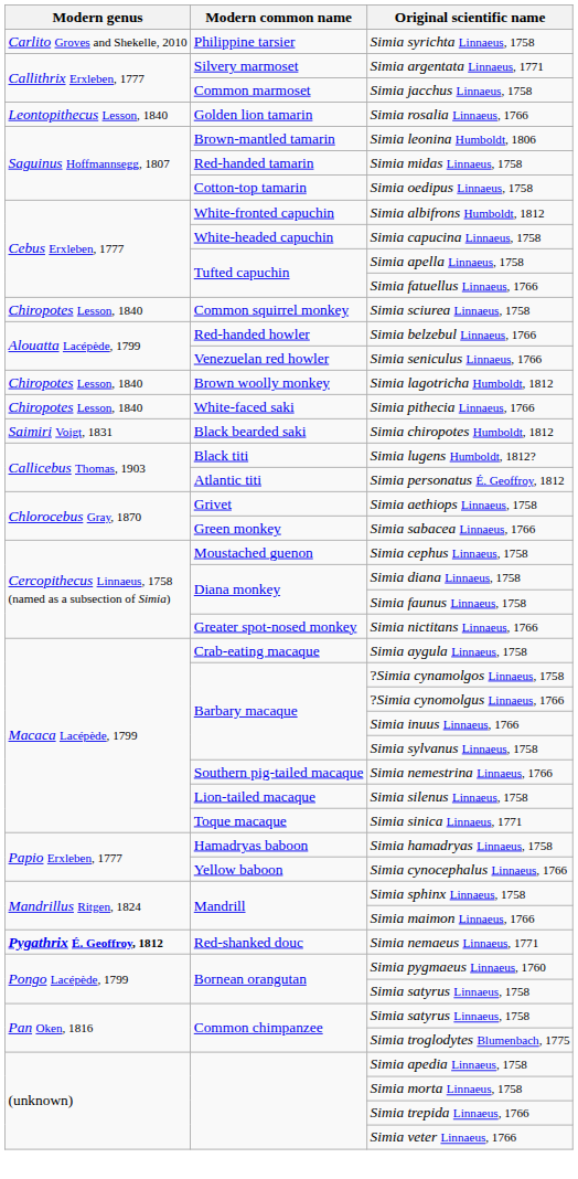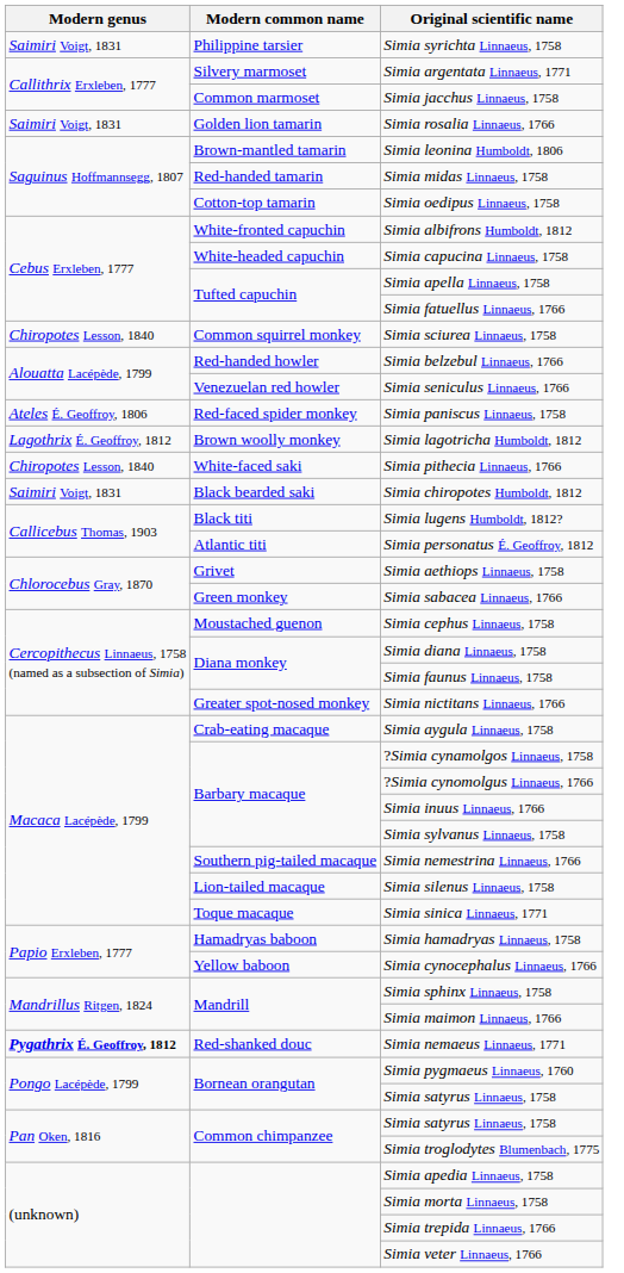Simia syrichta Linnaeus, 1758 | Modern genus: Carlito Groves and Shekelle, 2010 -> Saimiri Voigt, 1831
Simia rosalia Linnaeus, 1766 | Modern genus: Leontopithecus Lesson, 1840 -> Saimiri Voigt, 1831
+ row: Ateles É. Geoffroy, 1806 | Red-faced spider monkey | Simia paniscus Linnaeus, 1758
Simia lagotricha Humboldt, 1812 | Modern genus: Chiropotes Lesson, 1840 -> Lagothrix É. Geoffroy, 1812
